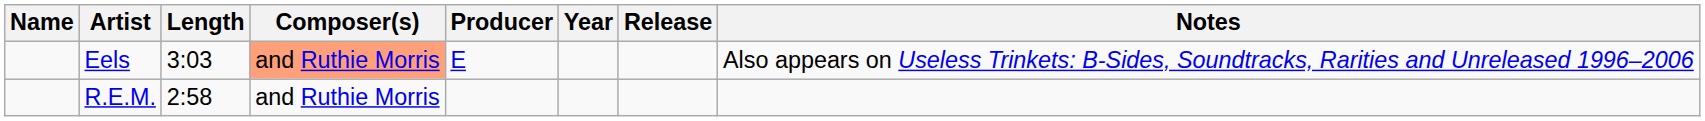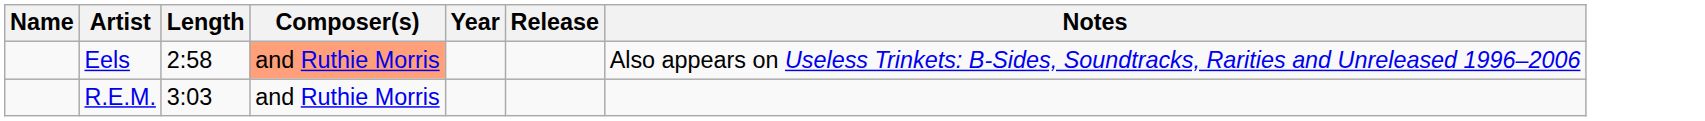- column: Producer | E
Eels | Length: 3:03 -> 2:58
R.E.M. | Length: 2:58 -> 3:03
